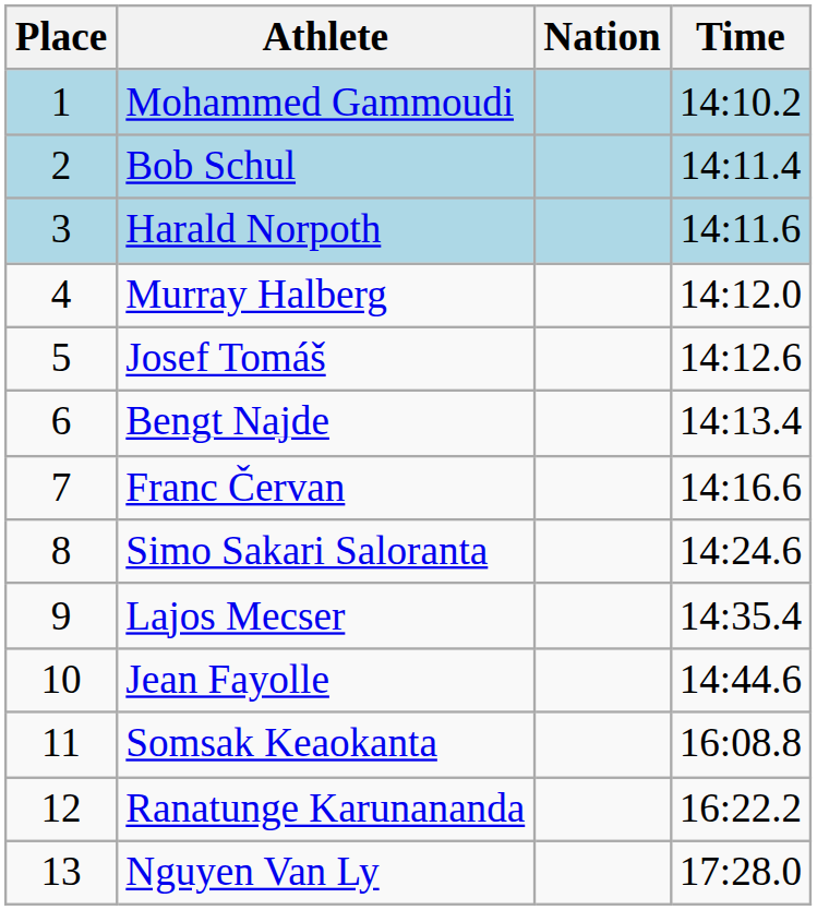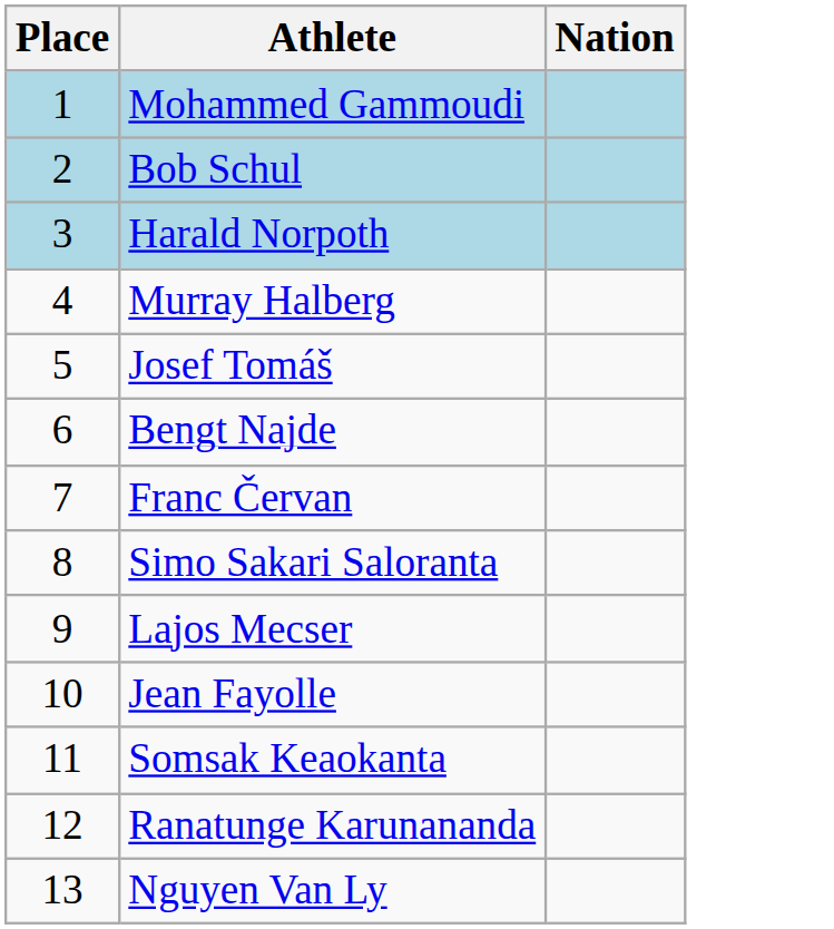- column: Time | 14:10.2 | 14:11.4 | 14:11.6 | 14:12.0 | 14:12.6 | 14:13.4 | 14:16.6 | 14:24.6 | 14:35.4 | 14:44.6 | 16:08.8 | 16:22.2 | 17:28.0
